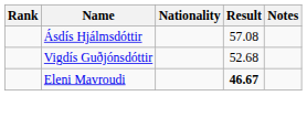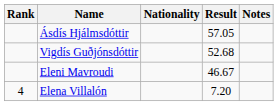Ásdís Hjálmsdóttir | Result: 57.08 -> 57.05
Eleni Mavroudi | Result: bold -> normal
+ row: 4 | Elena Villalón | 7.20
